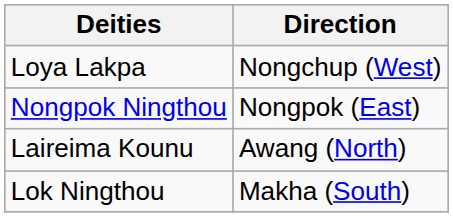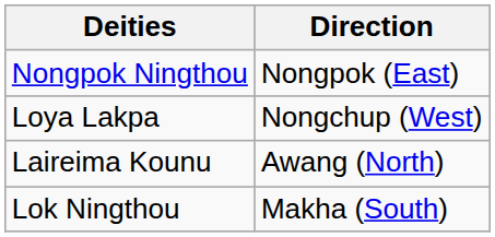rows swapped: Nongpok Ningthou <-> Loya Lakpa
